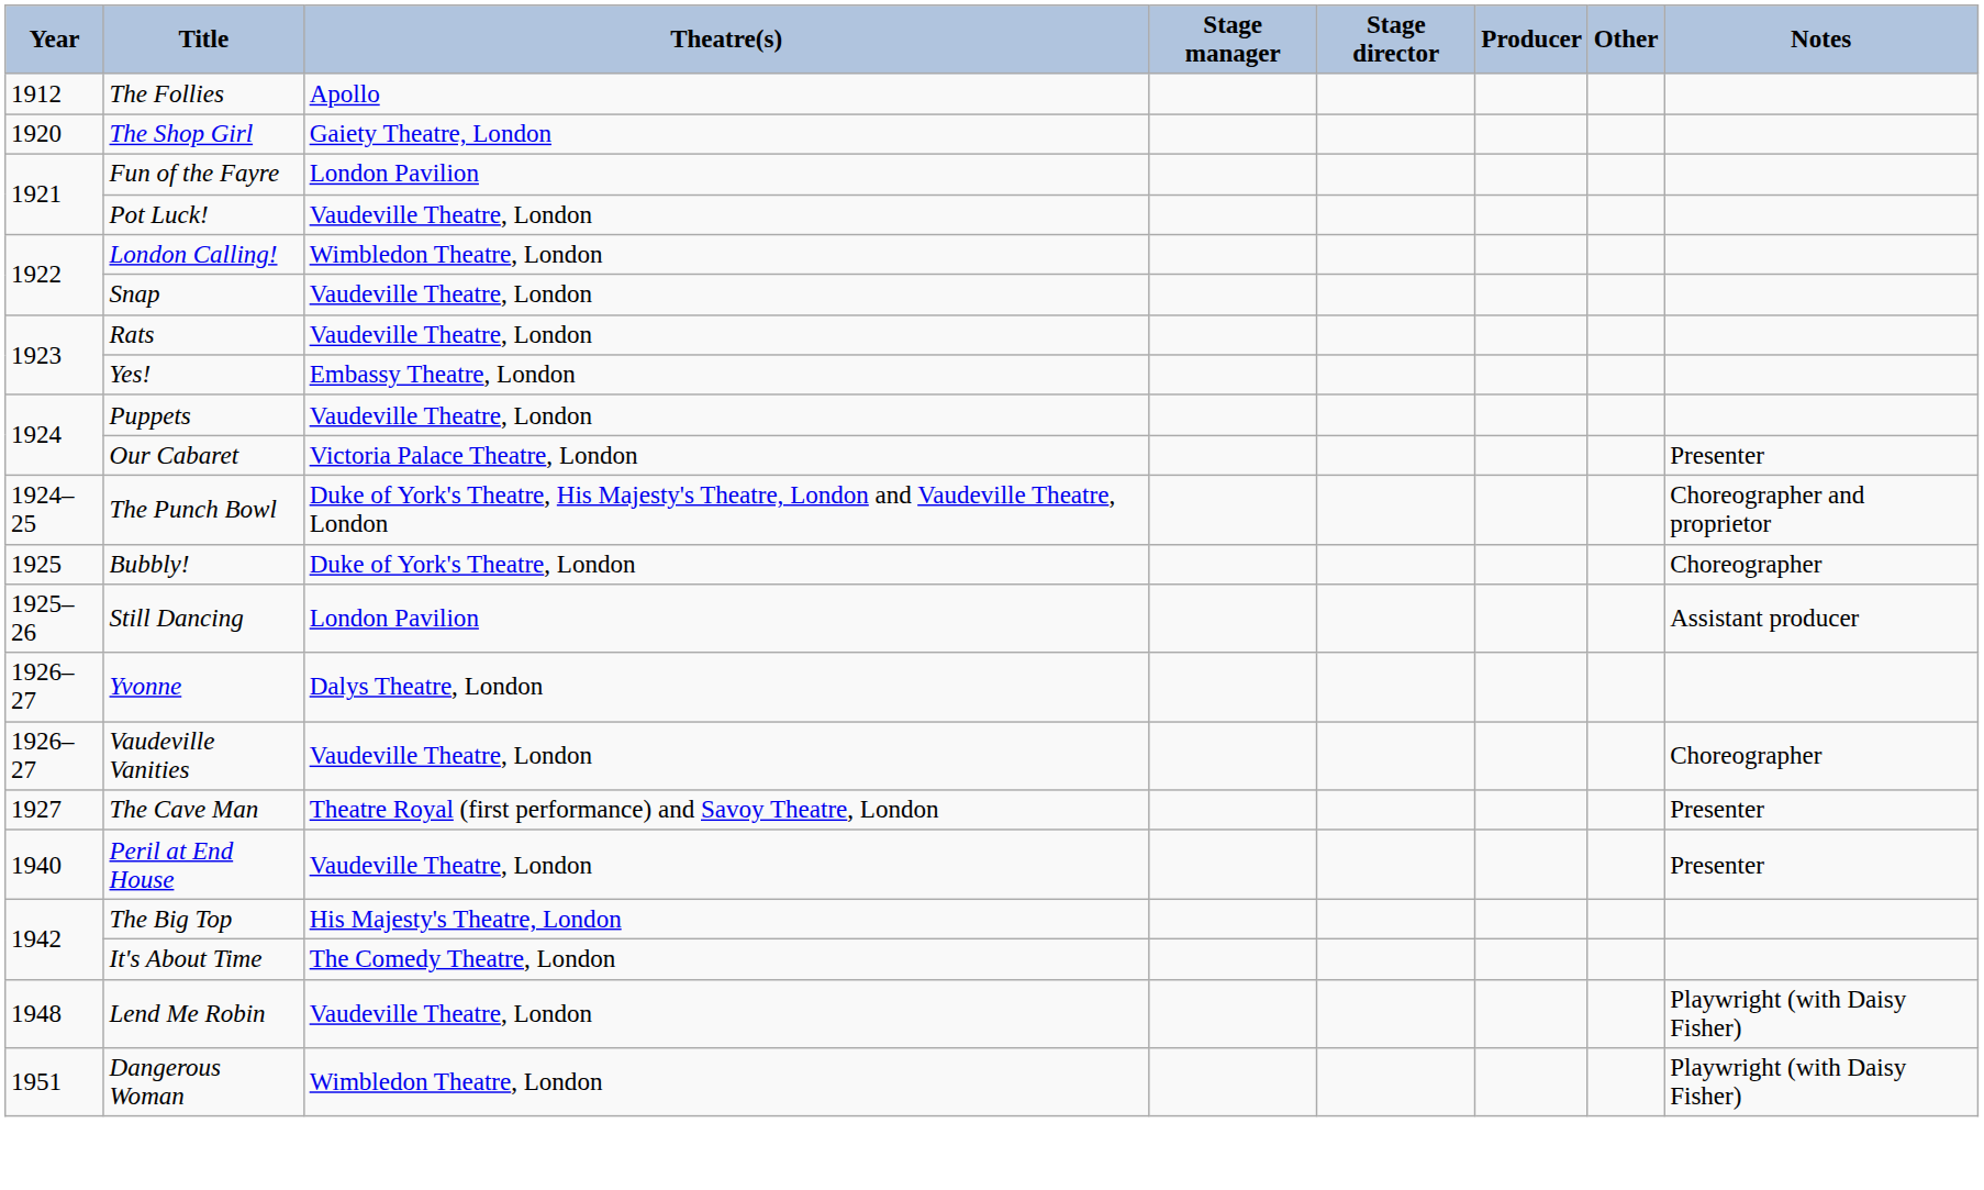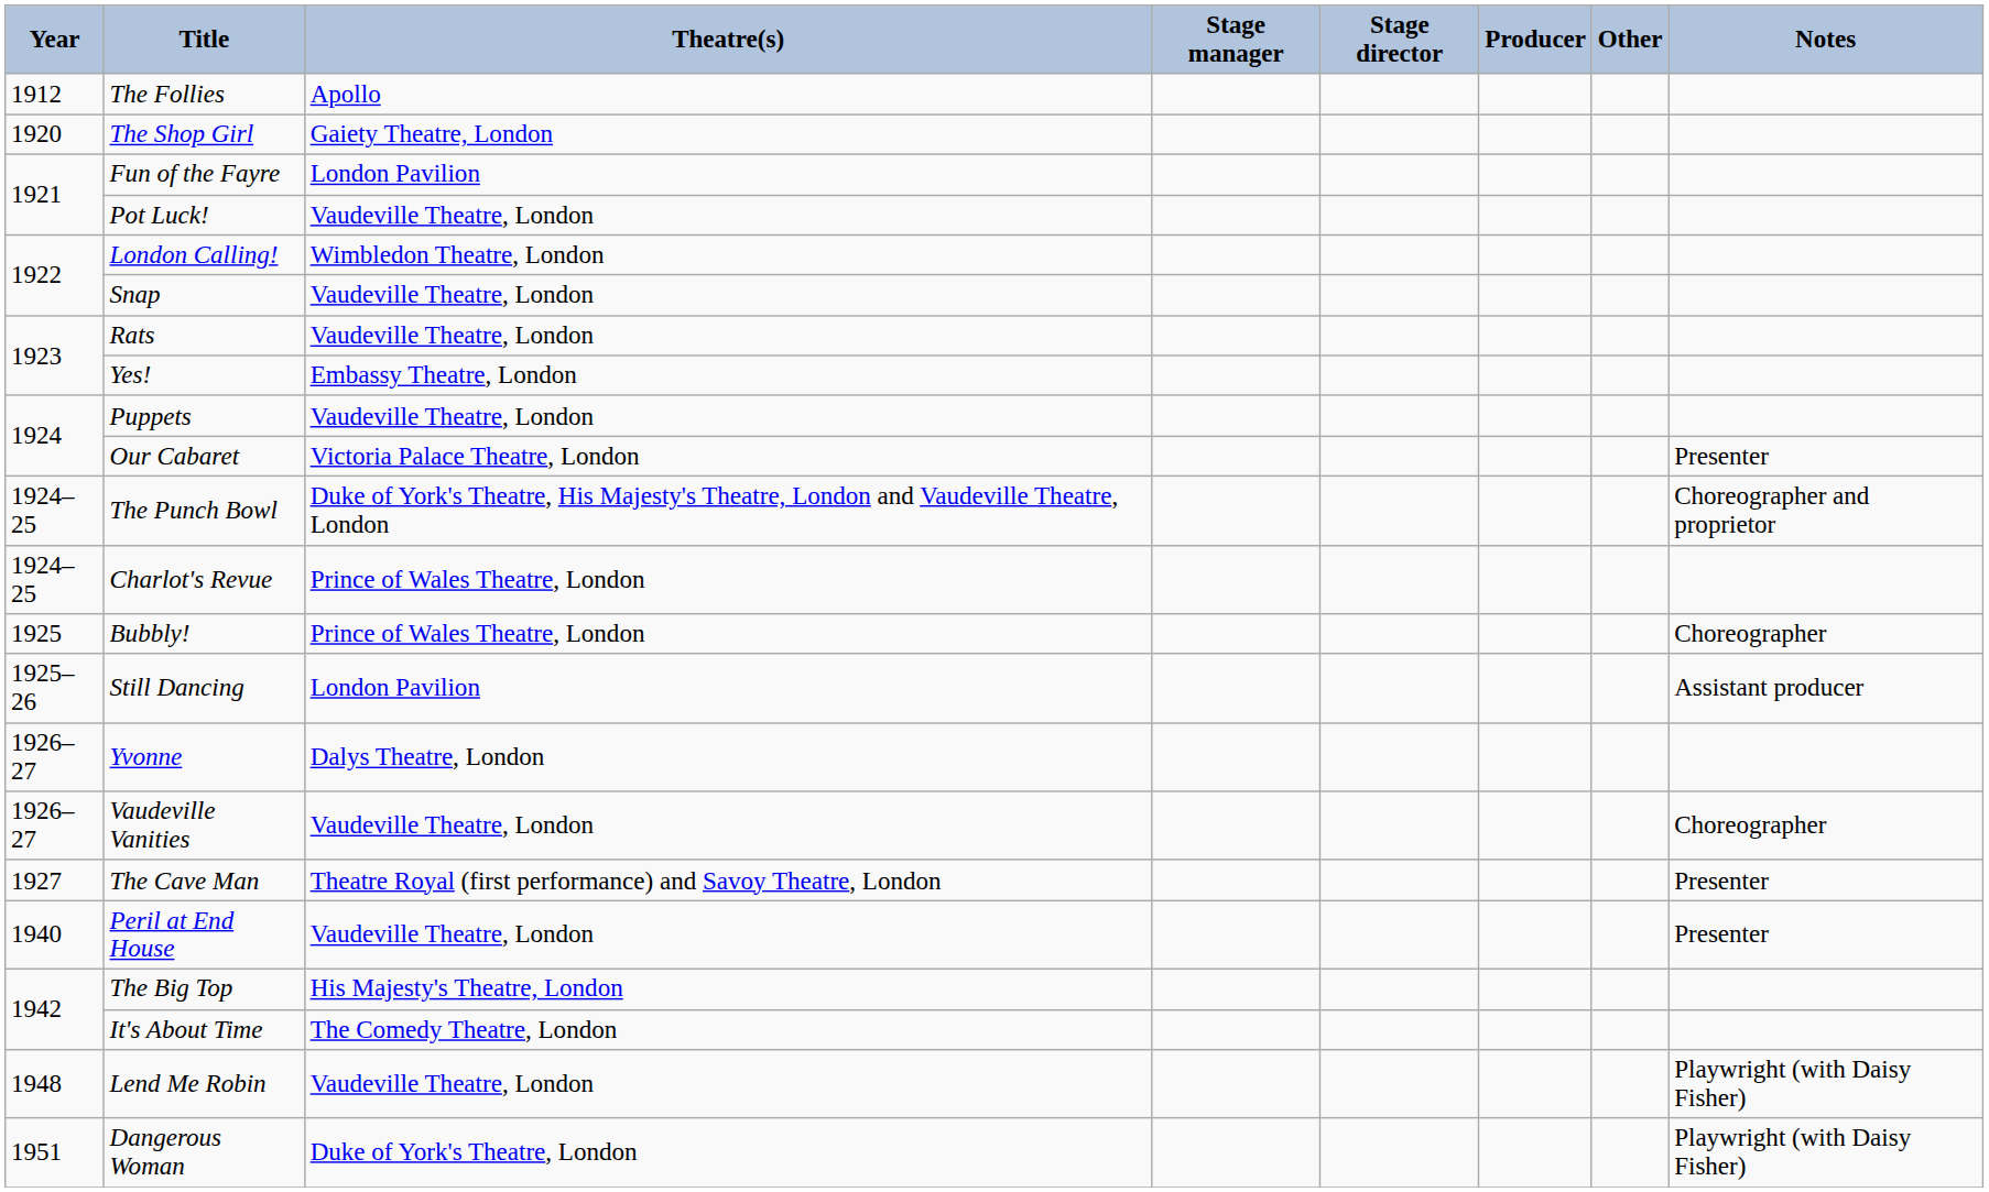+ row: 1924–25 | Charlot's Revue | Prince of Wales Theatre, London
Bubbly! | Theatre(s): Duke of York's Theatre, London -> Prince of Wales Theatre, London
Dangerous Woman | Theatre(s): Wimbledon Theatre, London -> Duke of York's Theatre, London
